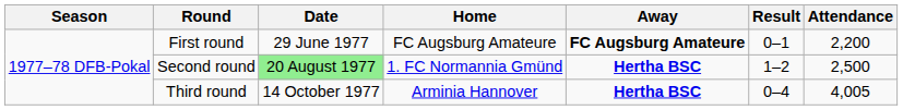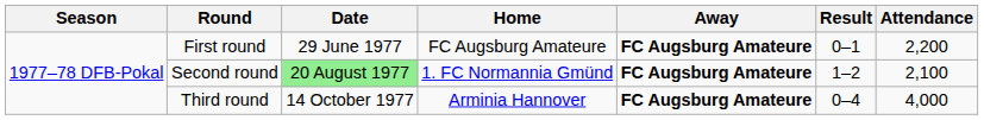Second round | Away: Hertha BSC -> FC Augsburg Amateure
Second round | Attendance: 2,500 -> 2,100
Third round | Away: Hertha BSC -> FC Augsburg Amateure
Third round | Attendance: 4,005 -> 4,000
